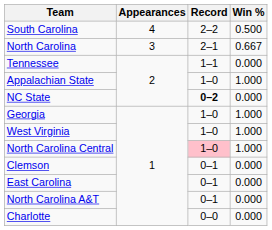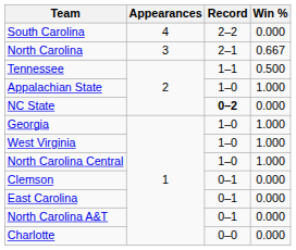South Carolina | Win %: 0.500 -> 0.000
Tennessee | Win %: 0.000 -> 0.500
North Carolina Central | Record: pink background -> no background
